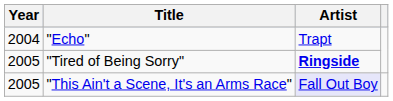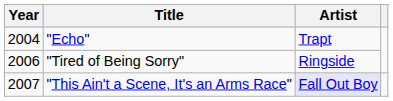"Tired of Being Sorry" | Year: 2005 -> 2006
"Tired of Being Sorry" | Artist: bold -> normal
"This Ain't a Scene, It's an Arms Race" | Year: 2005 -> 2007
